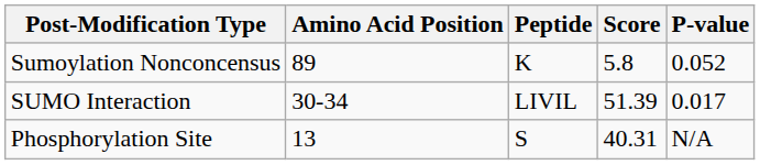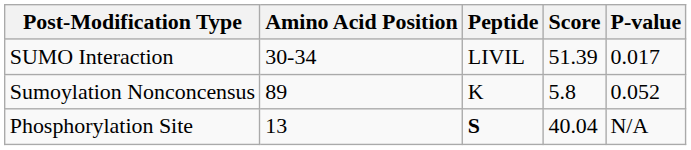rows swapped: SUMO Interaction <-> Sumoylation Nonconcensus
Phosphorylation Site | Peptide: normal -> bold
Phosphorylation Site | Score: 40.31 -> 40.04
